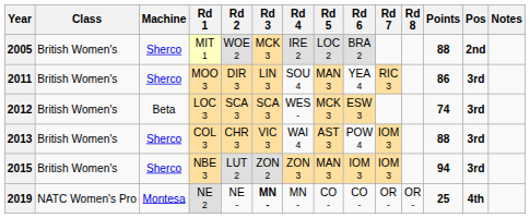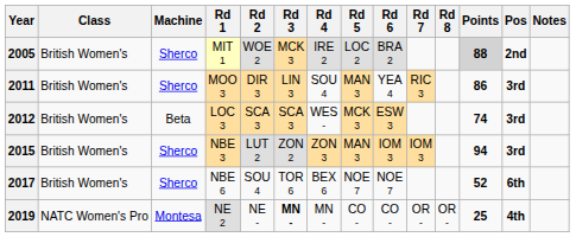2005 | Points: no background -> lightgrey background
- row: 2013 | British Women's | Sherco | COL 3 | CHR 3 | VIC 3 | WAI 4 | AST 3 | POW 4 | IOM 3 | 88 | 3rd
+ row: 2017 | British Women's | Sherco | NBE 6 | SOU 4 | TOR 6 | BEX 6 | NOE 7 | NOE 7 | 52 | 6th
